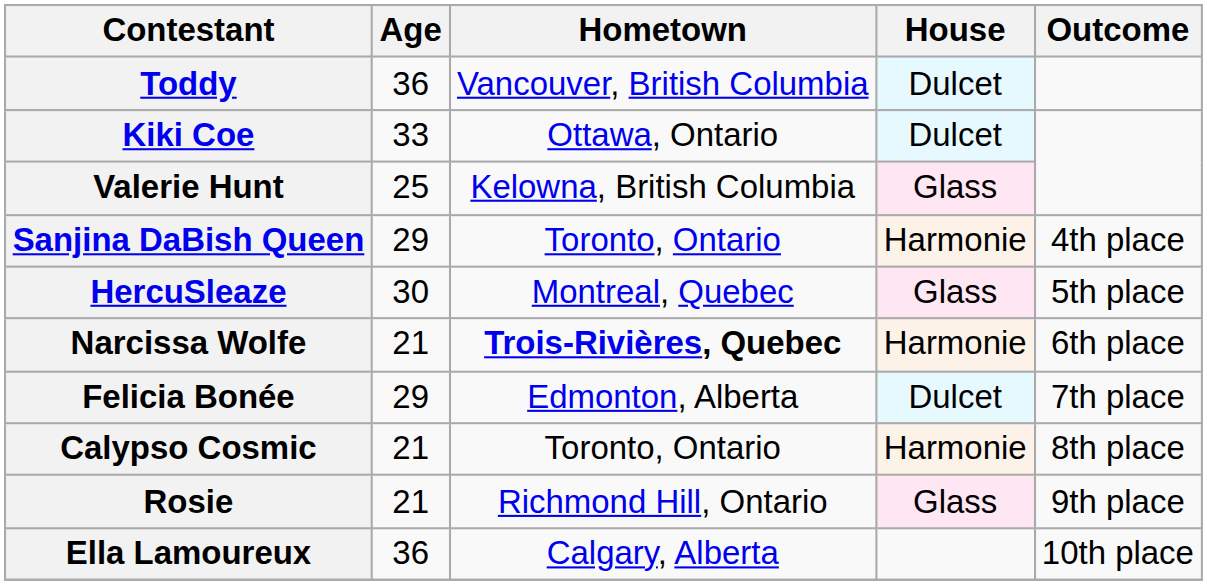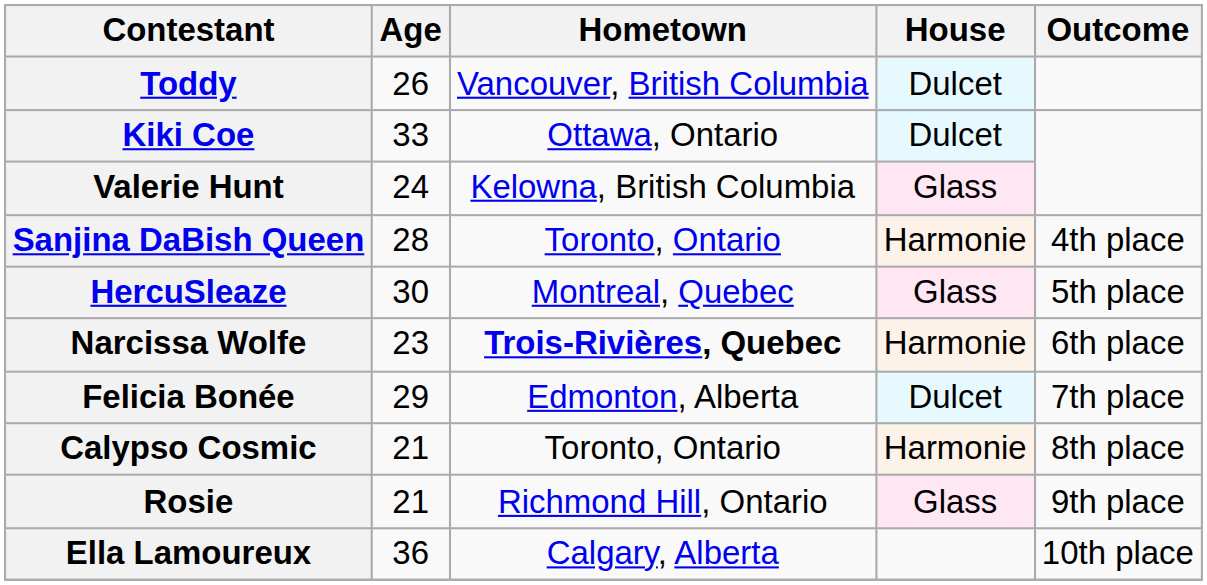Toddy | Age: 36 -> 26
Valerie Hunt | Age: 25 -> 24
Sanjina DaBish Queen | Age: 29 -> 28
Narcissa Wolfe | Age: 21 -> 23
